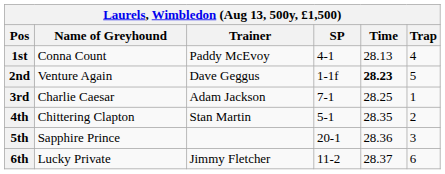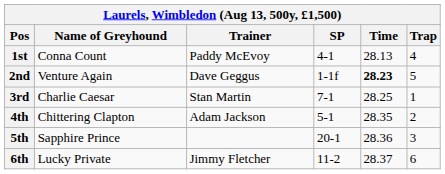3rd | Trainer: Adam Jackson -> Stan Martin
4th | Trainer: Stan Martin -> Adam Jackson
